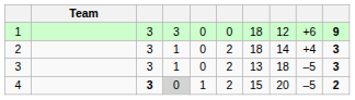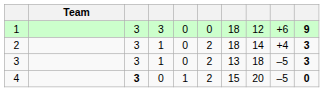4 | column 4: lightgrey background -> no background
4 | column 10: 2 -> 0
